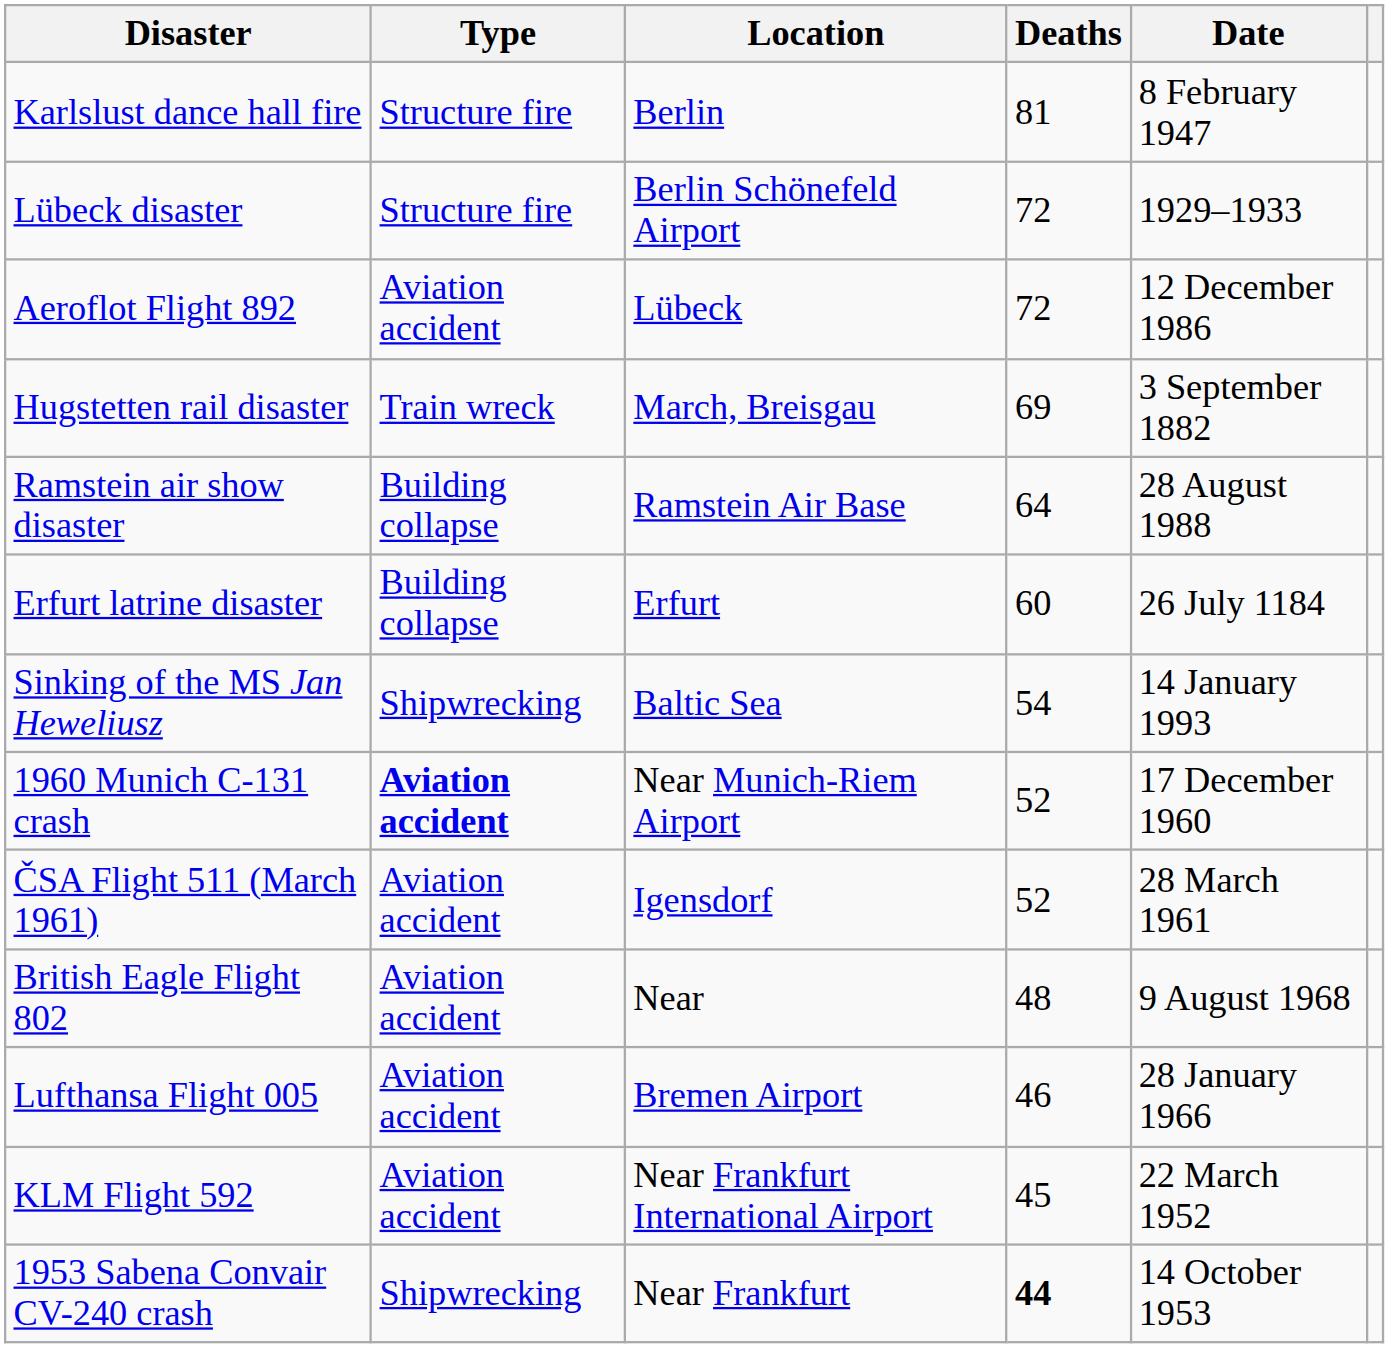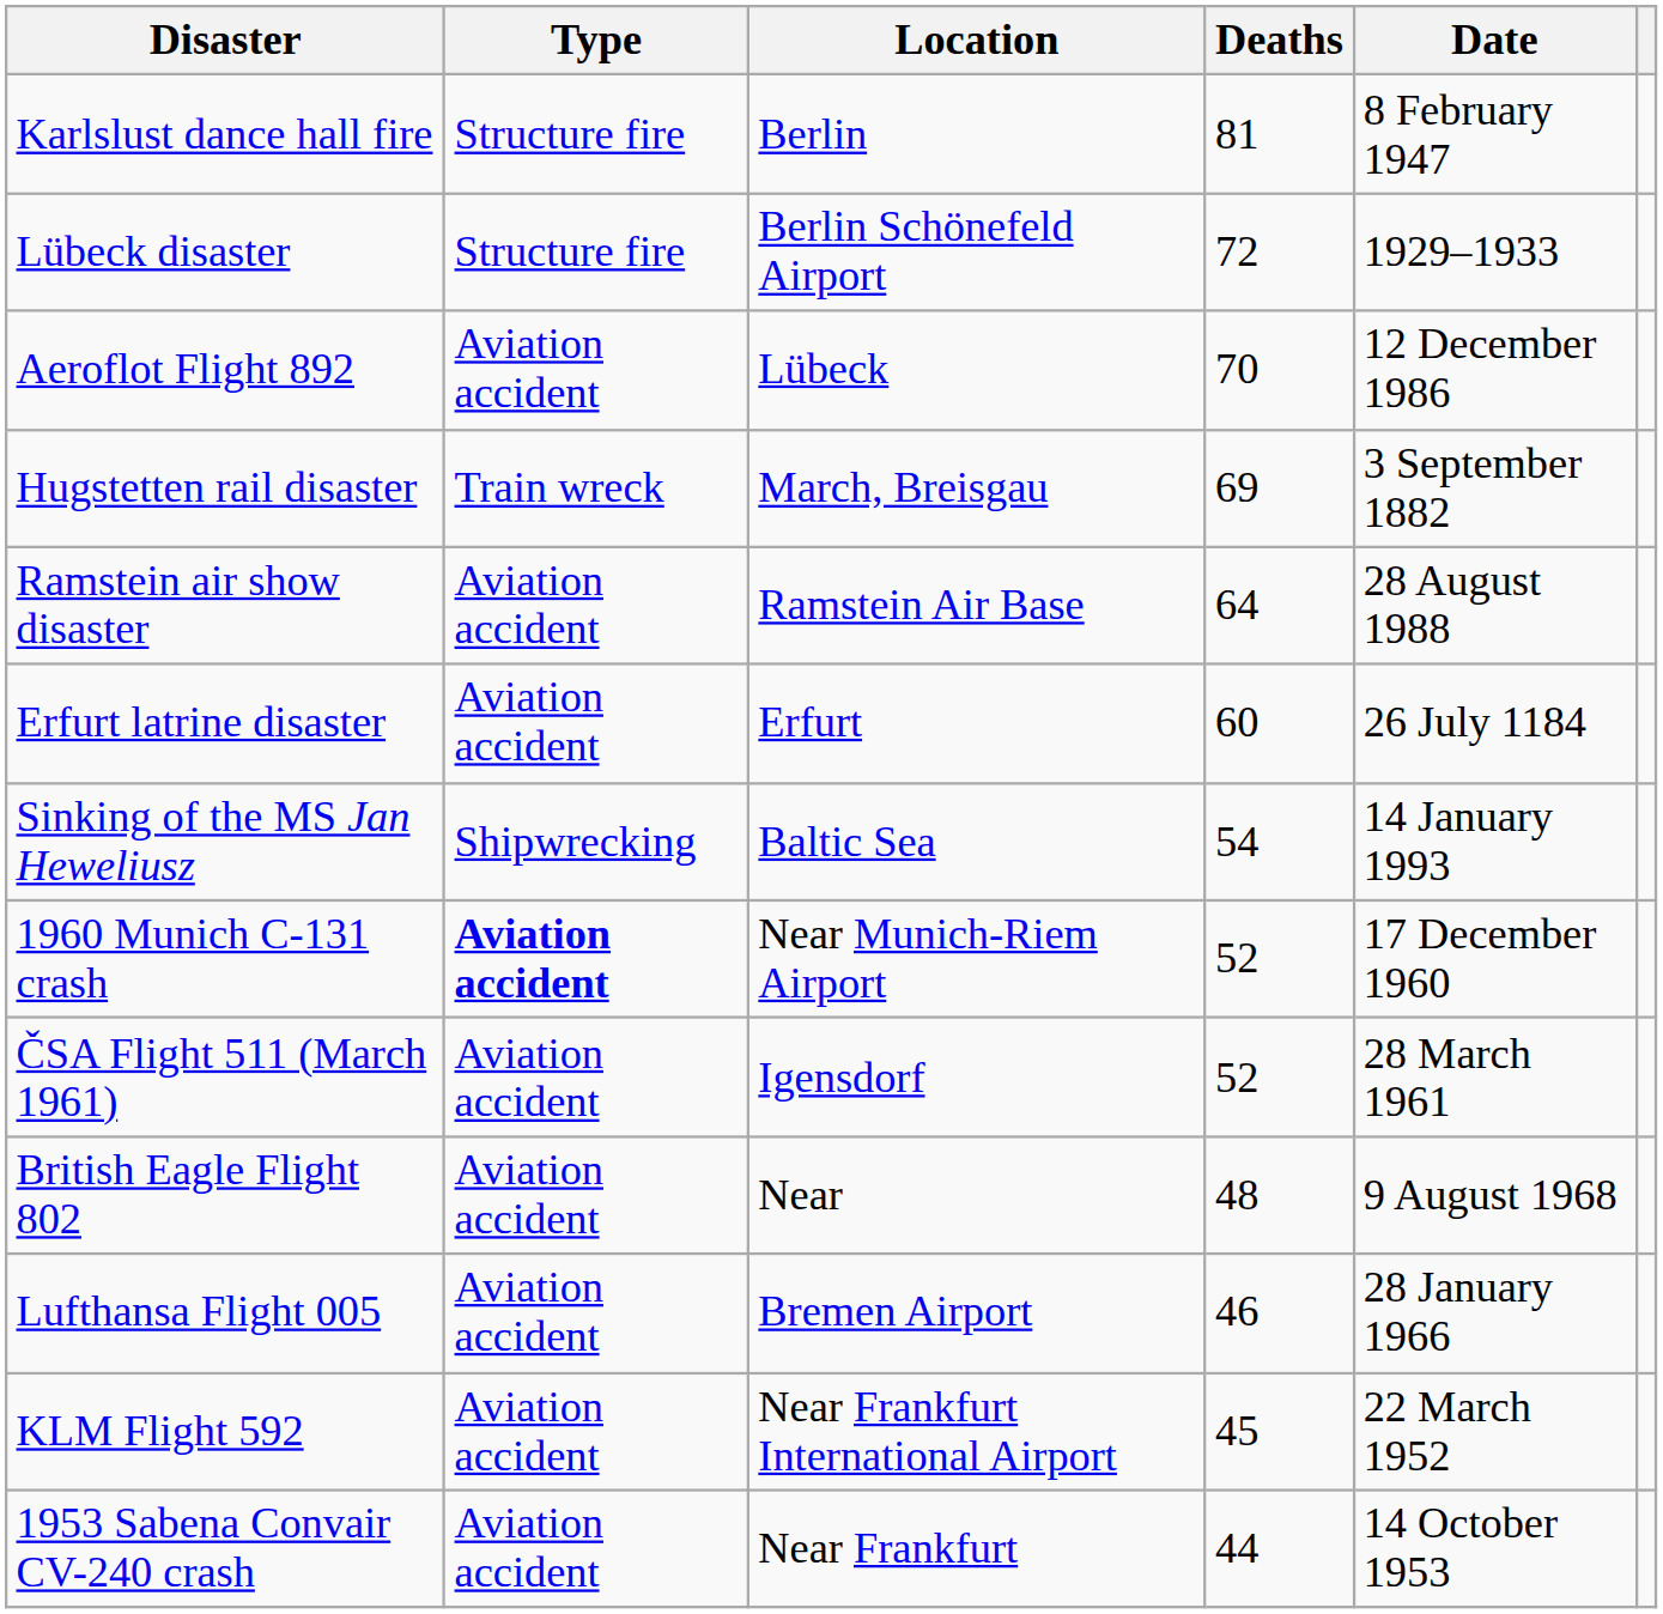Aeroflot Flight 892 | Deaths: 72 -> 70
Ramstein air show disaster | Type: Building collapse -> Aviation accident
Erfurt latrine disaster | Type: Building collapse -> Aviation accident
1953 Sabena Convair CV-240 crash | Type: Shipwrecking -> Aviation accident
1953 Sabena Convair CV-240 crash | Deaths: bold -> normal
